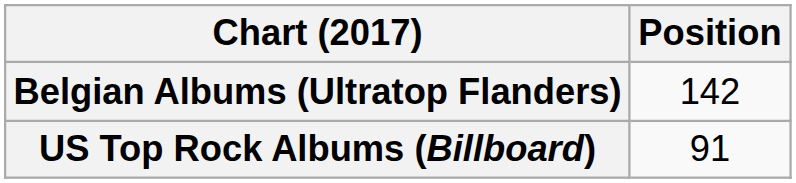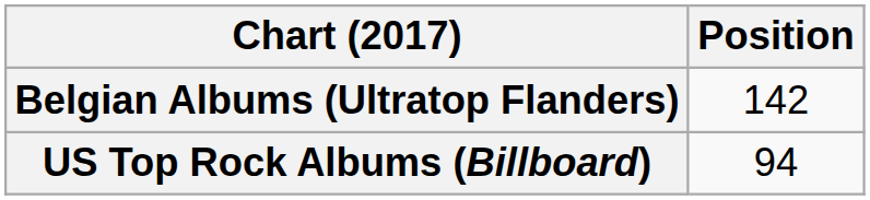US Top Rock Albums (Billboard) | Position: 91 -> 94
